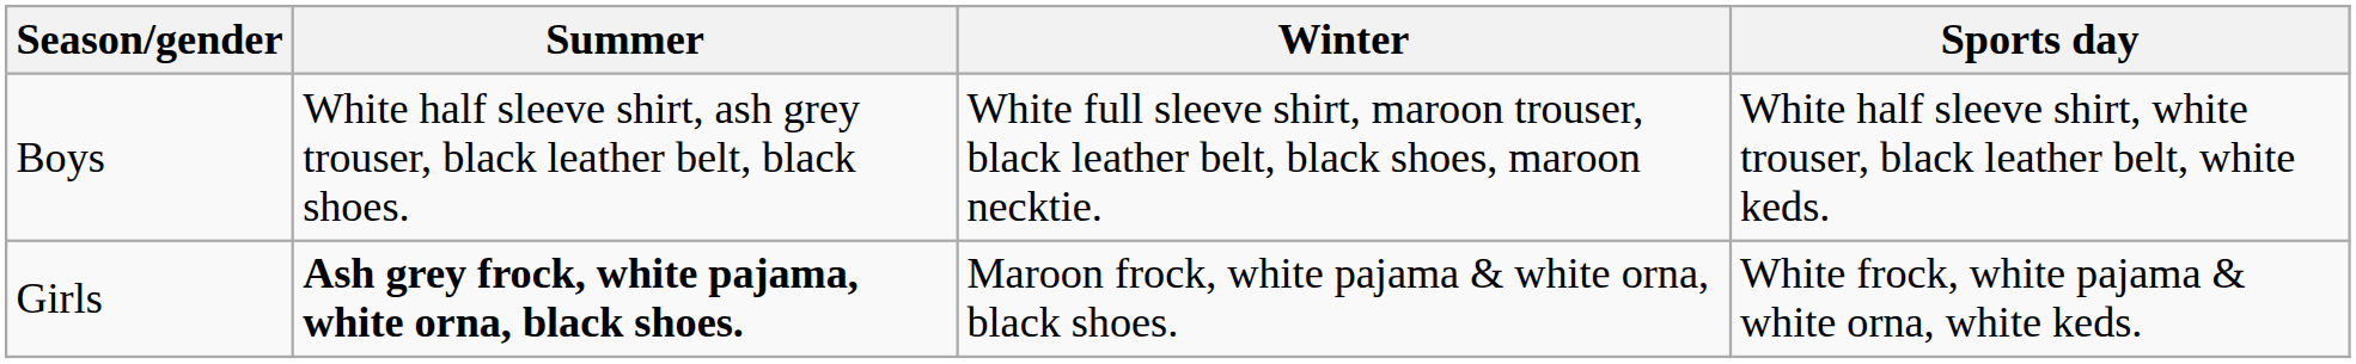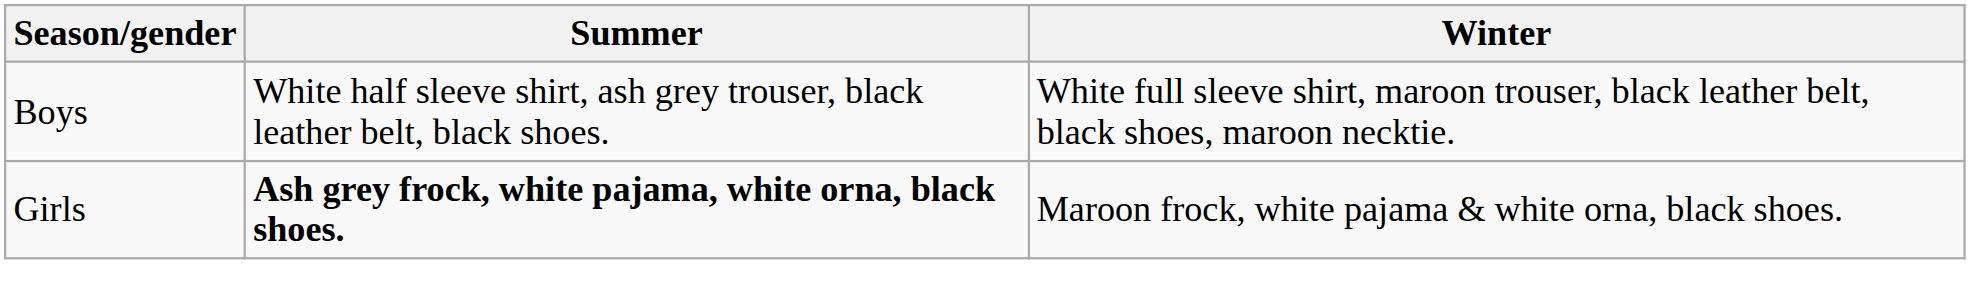- column: Sports day | White half sleeve shirt, white trouser, black leather belt, white keds. | White frock, white pajama & white orna, white keds.
